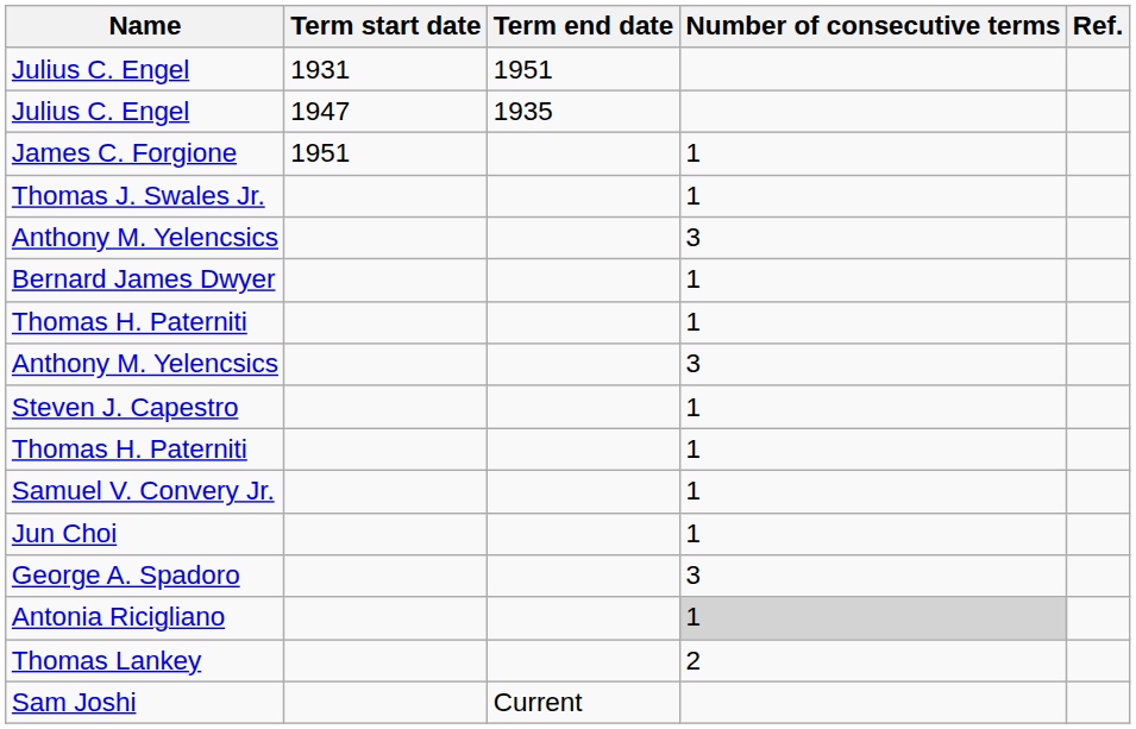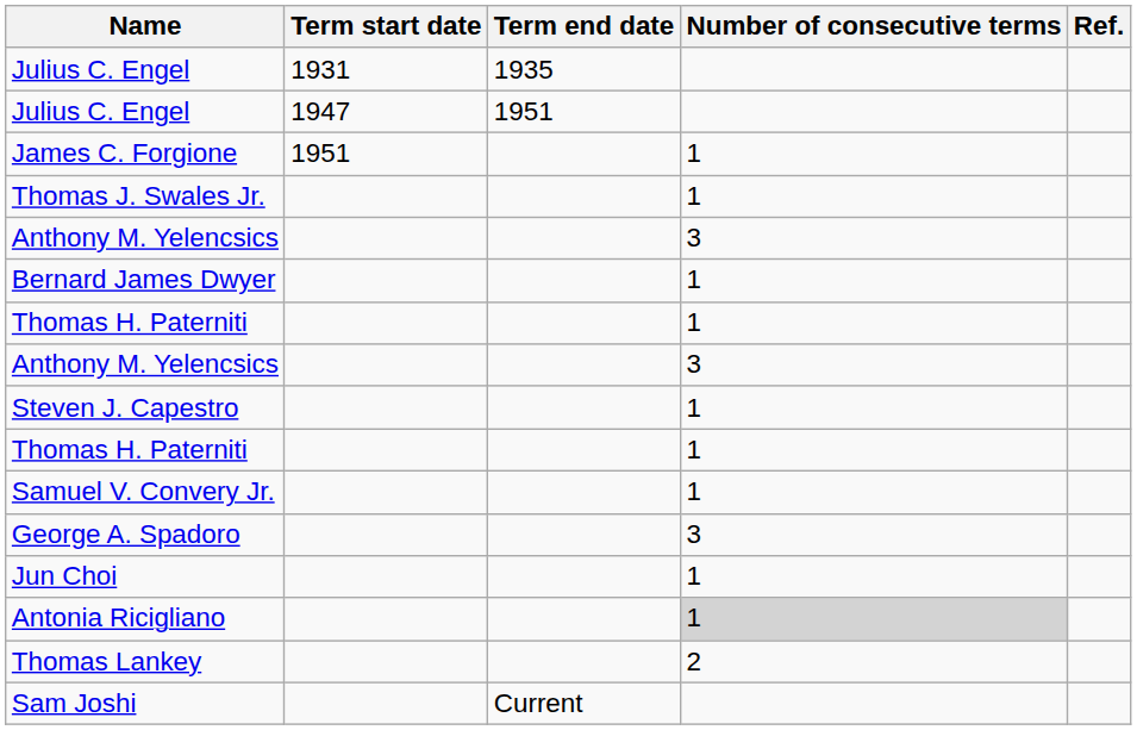Julius C. Engel / 1931 | Term end date: 1951 -> 1935
Julius C. Engel / 1947 | Term end date: 1935 -> 1951
rows swapped: George A. Spadoro <-> Jun Choi
